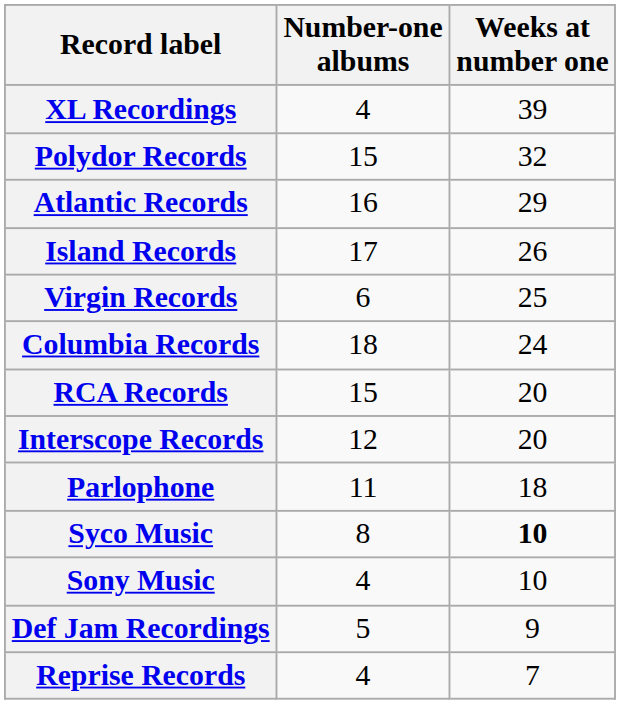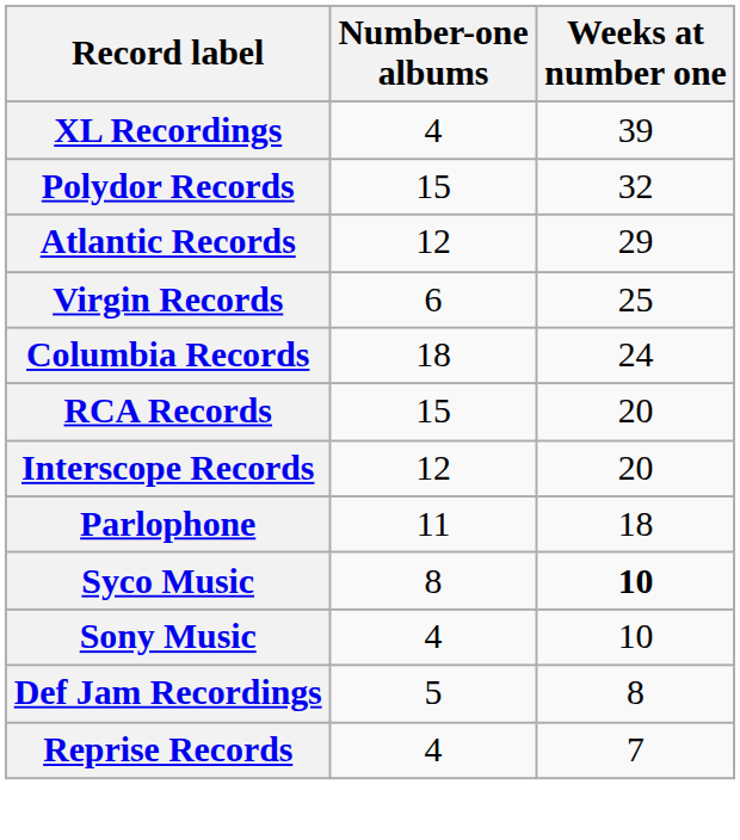Atlantic Records | Number-one albums: 16 -> 12
- row: Island Records | 17 | 26
Def Jam Recordings | Weeks at number one: 9 -> 8
